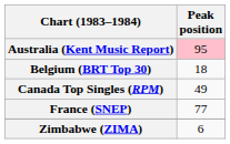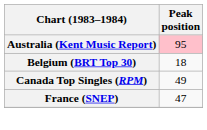France (SNEP) | Peak position: 77 -> 47
- row: Zimbabwe (ZIMA) | 6
